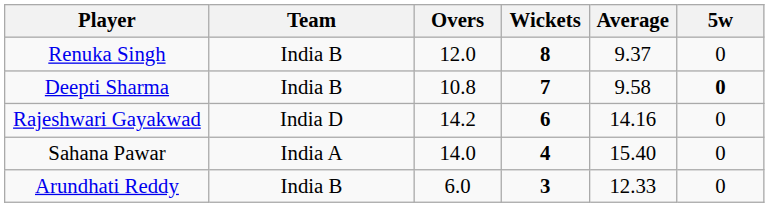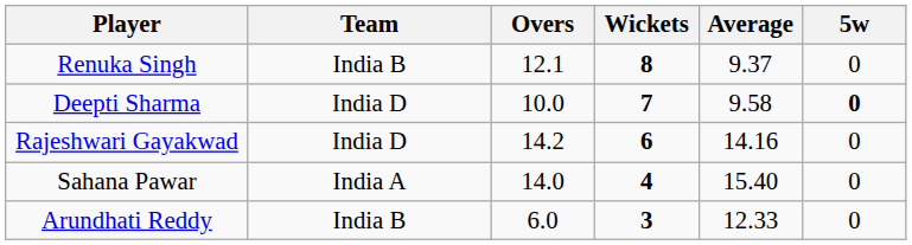Renuka Singh | Overs: 12.0 -> 12.1
Deepti Sharma | Team: India B -> India D
Deepti Sharma | Overs: 10.8 -> 10.0
